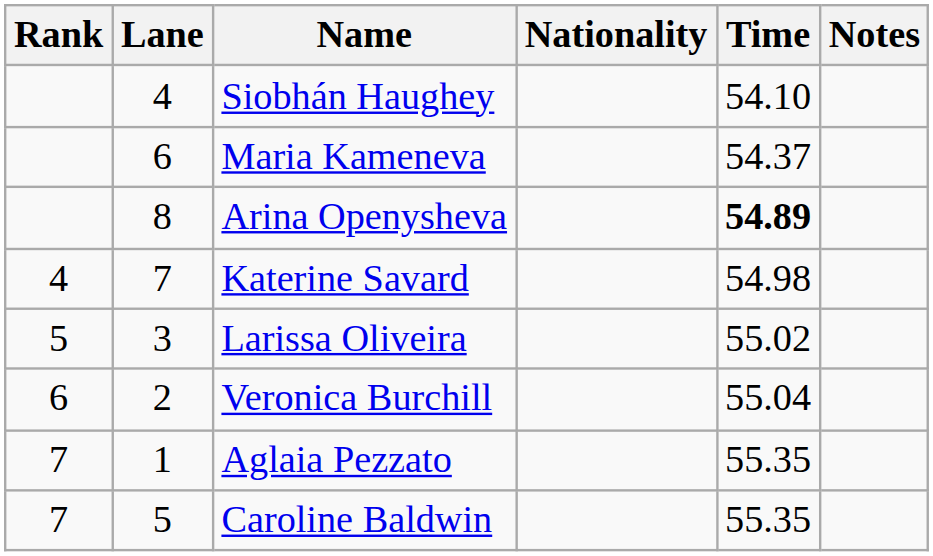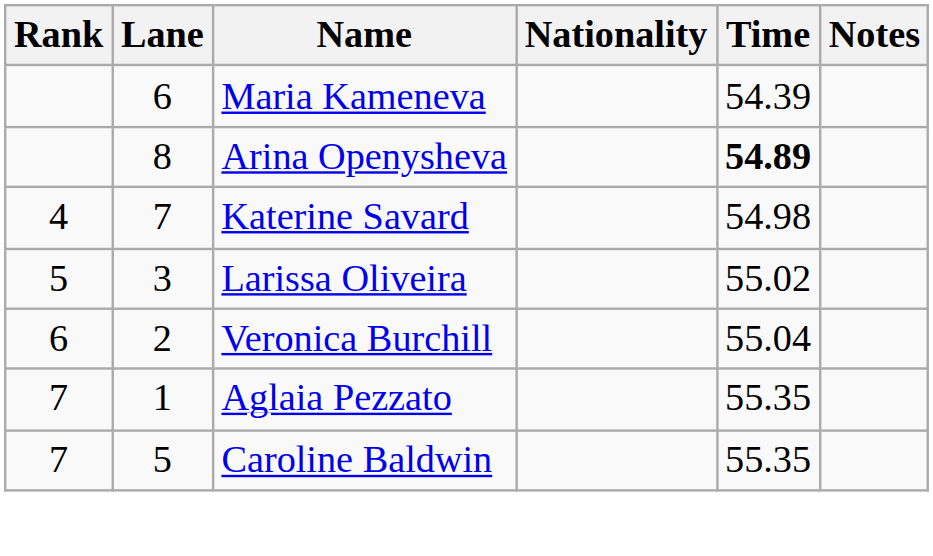- row: 4 | Siobhán Haughey | 54.10
Maria Kameneva | Time: 54.37 -> 54.39
